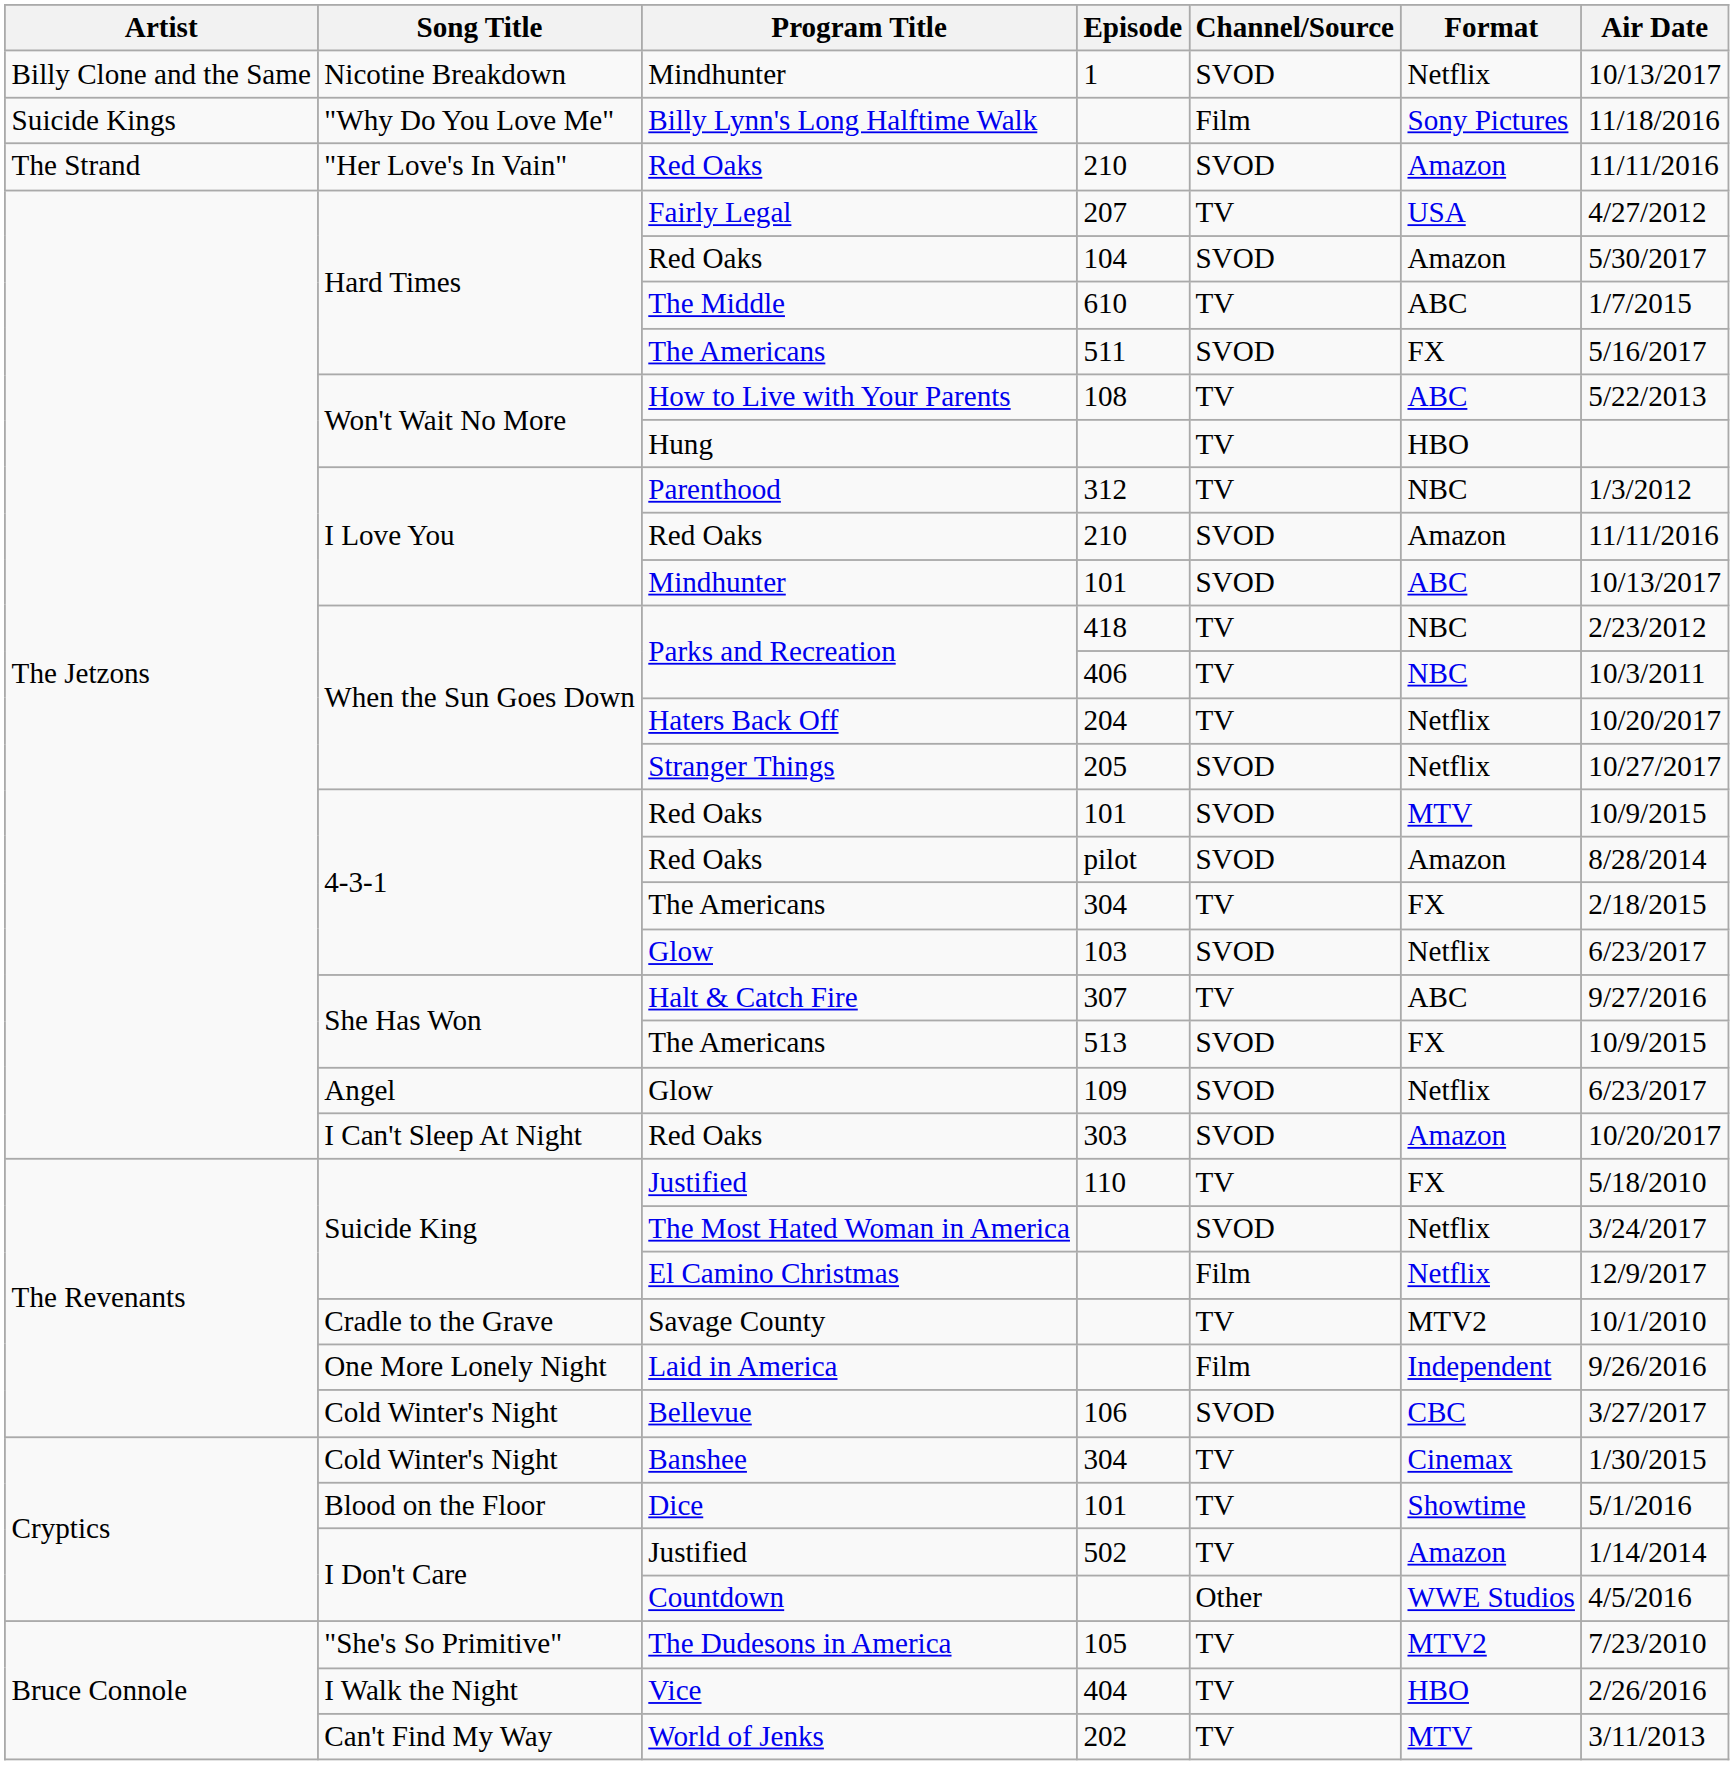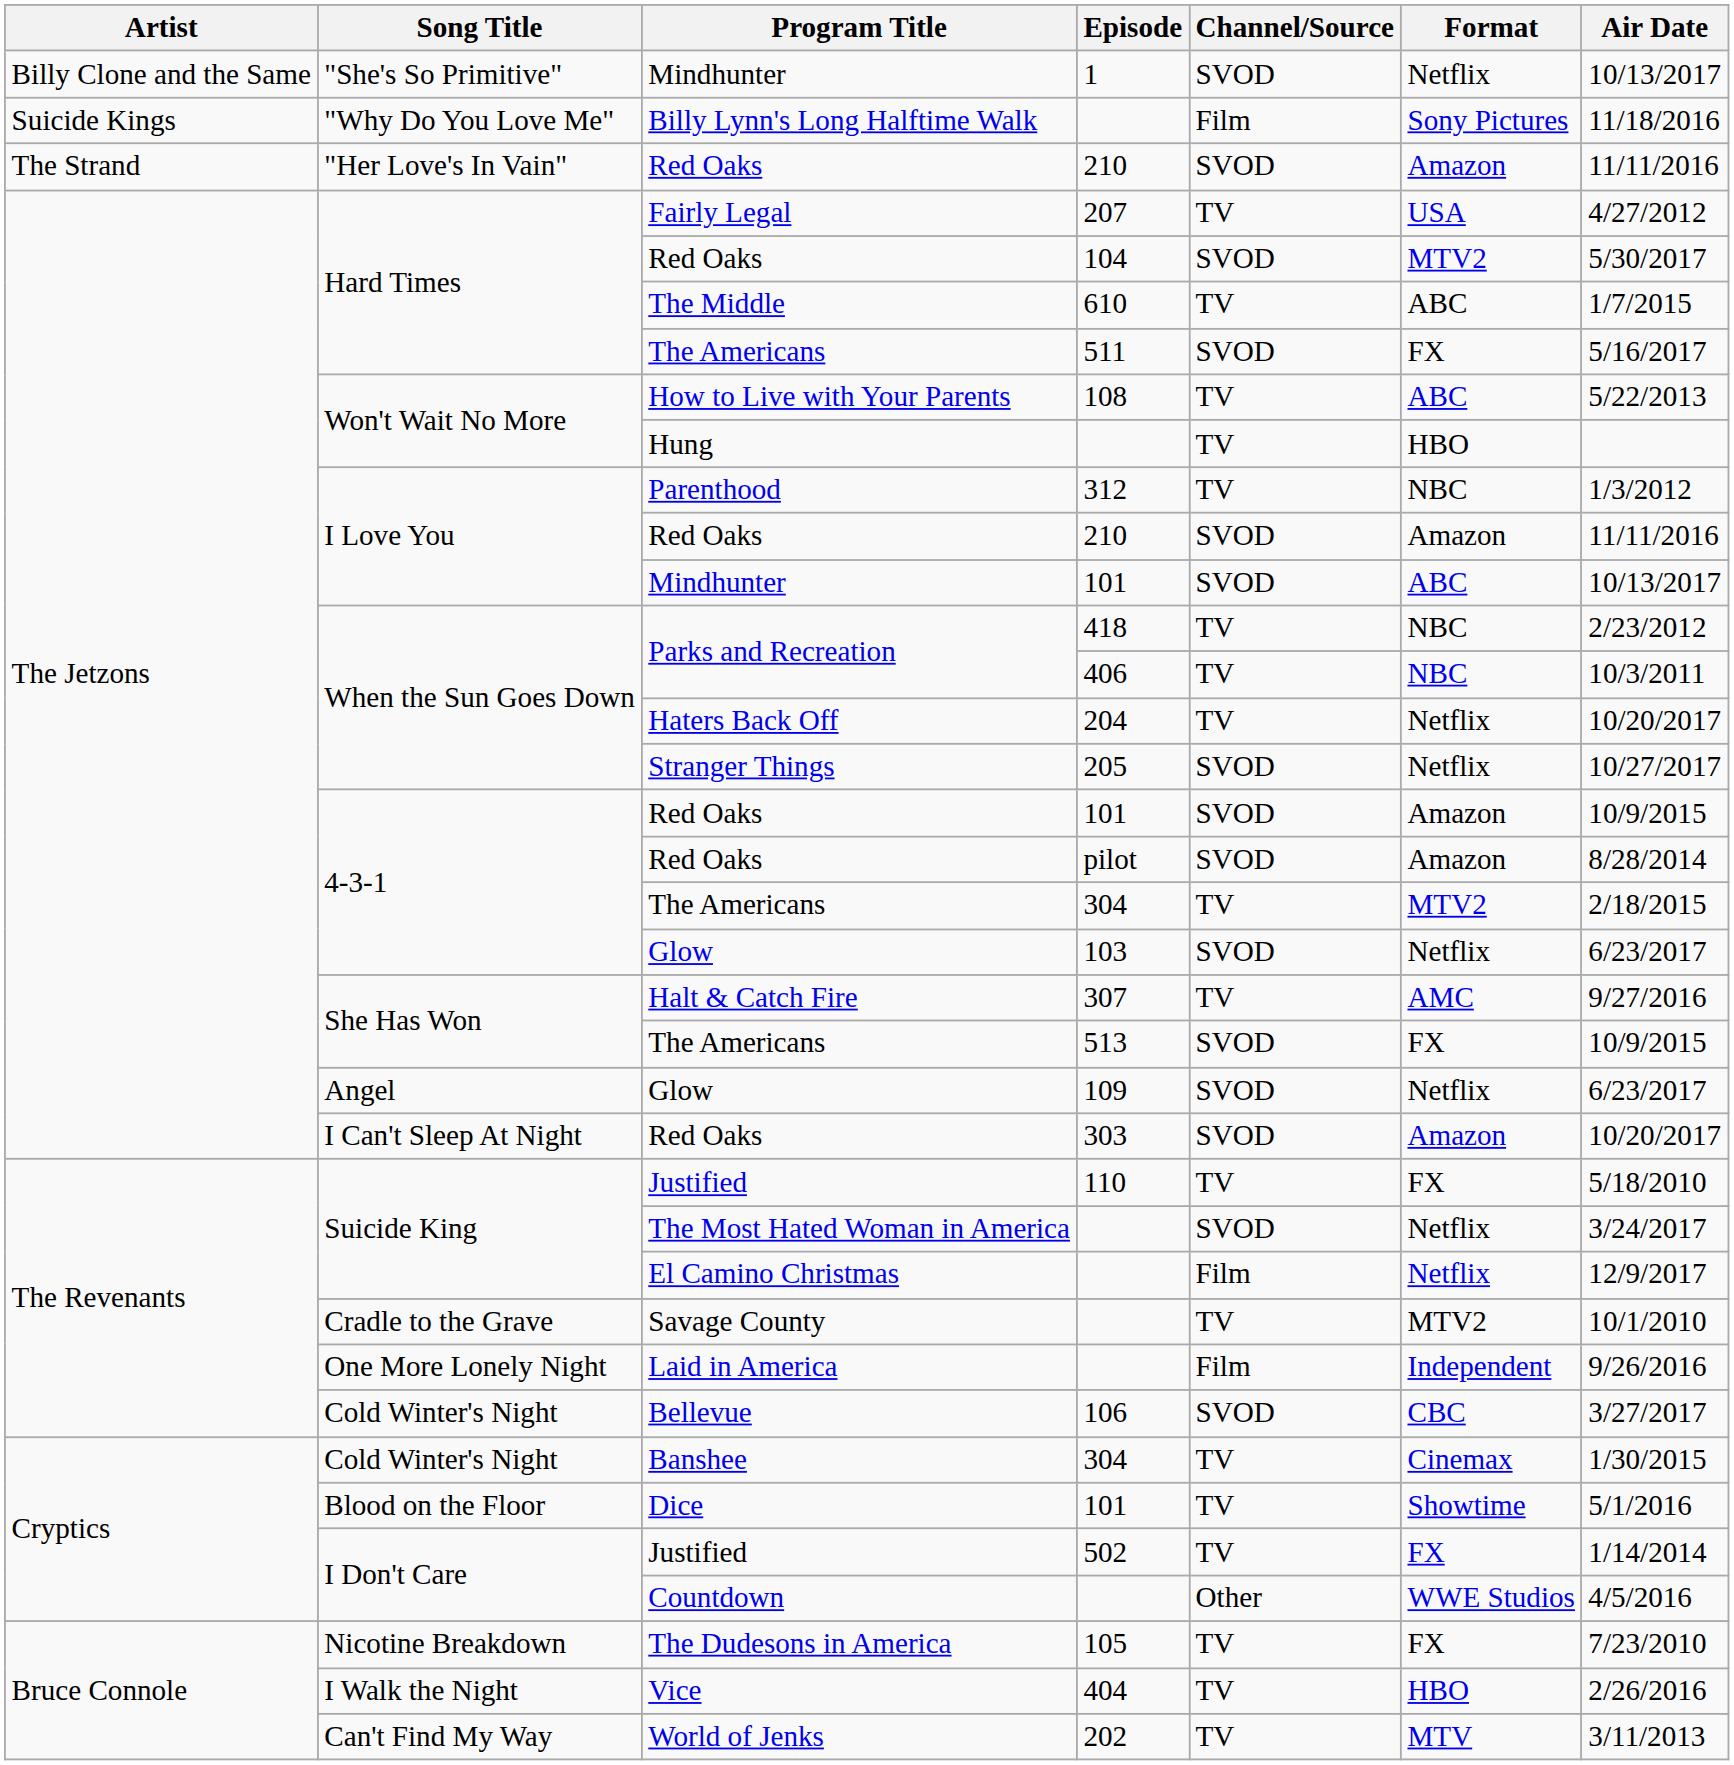1 | Song Title: Nicotine Breakdown -> "She's So Primitive"
104 | Format: Amazon -> MTV2
Red Oaks / 101 | Format: MTV -> Amazon
The Americans / 304 | Format: FX -> MTV2
307 | Format: ABC -> AMC
502 | Format: Amazon -> FX
105 | Song Title: "She's So Primitive" -> Nicotine Breakdown
105 | Format: MTV2 -> FX
